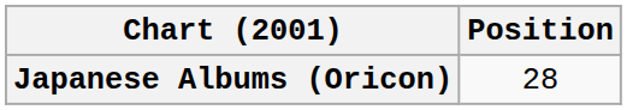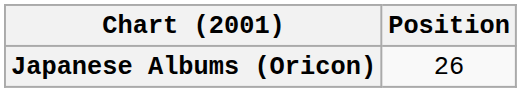Japanese Albums (Oricon) | Position: 28 -> 26
